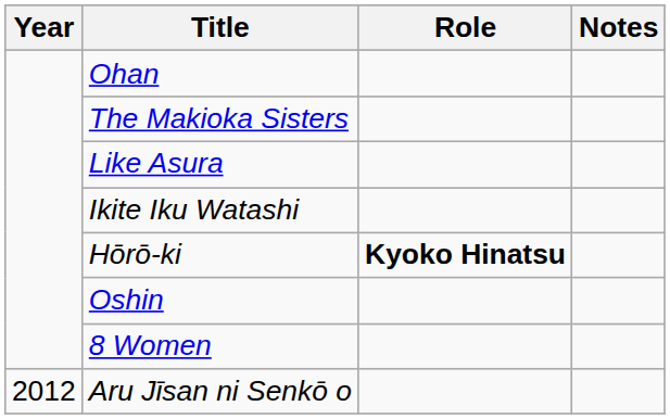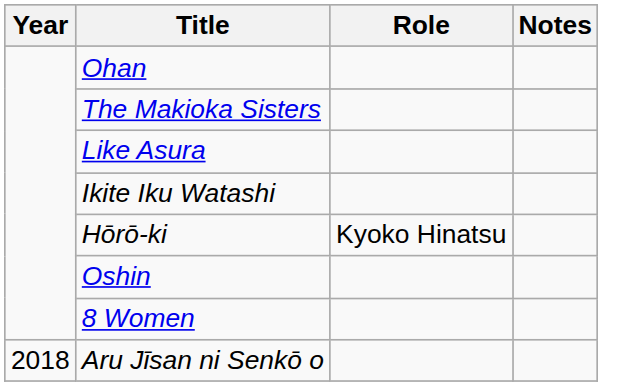Hōrō-ki | Role: bold -> normal
Aru Jīsan ni Senkō o | Year: 2012 -> 2018
